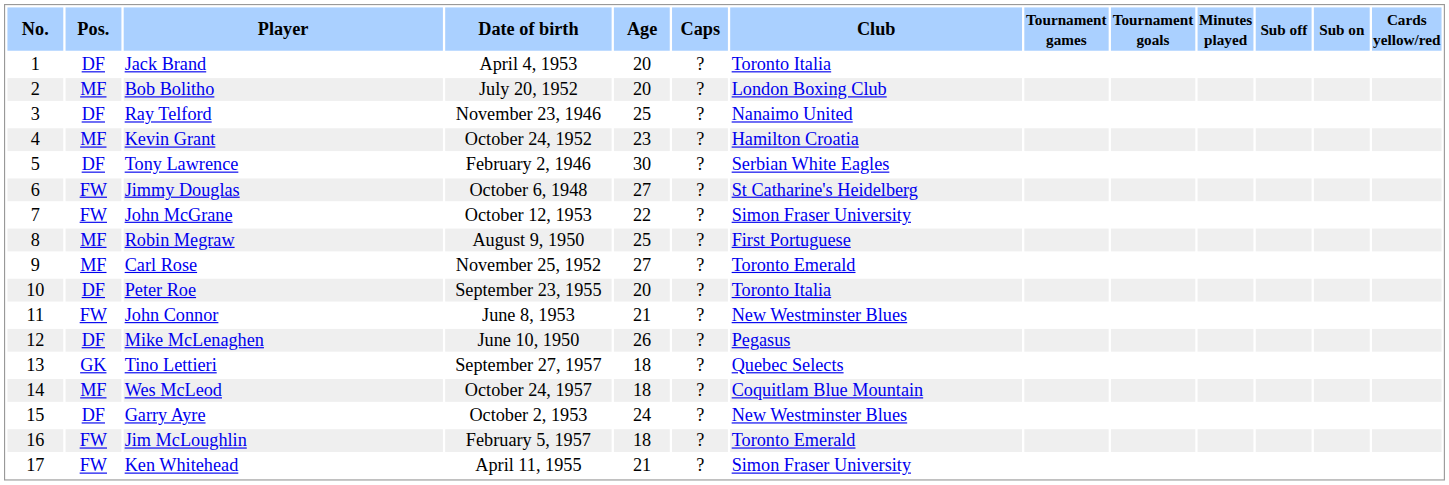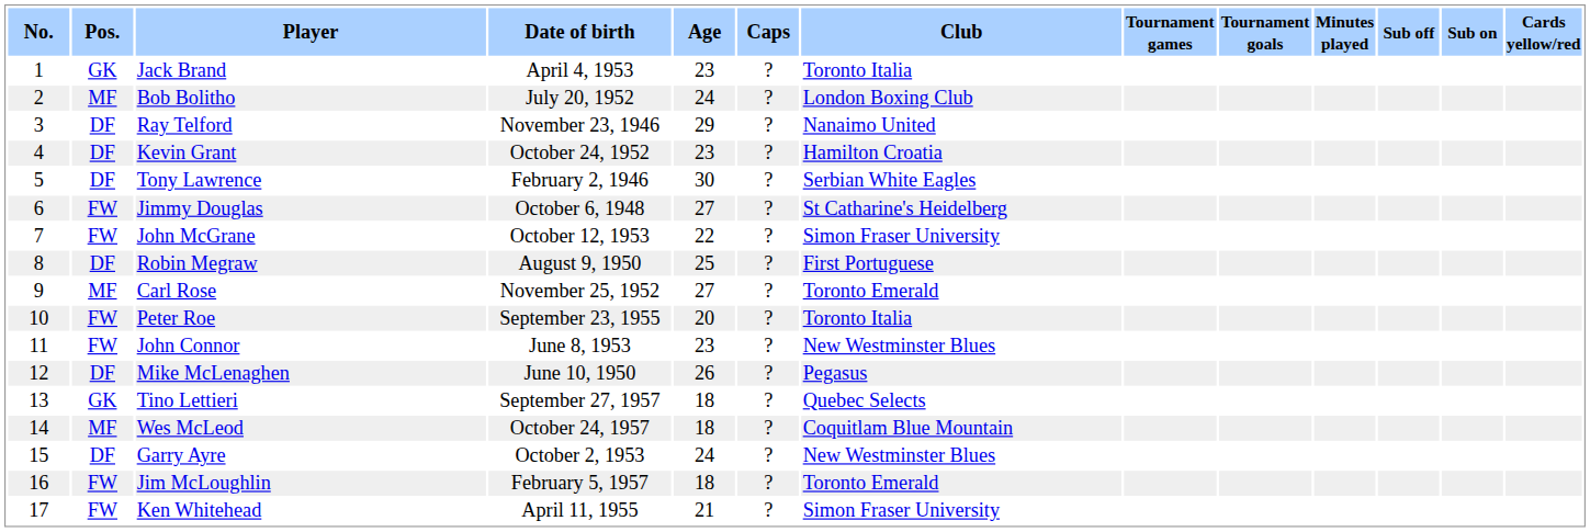Jack Brand | Pos.: DF -> GK
Jack Brand | Age: 20 -> 23
Bob Bolitho | Age: 20 -> 24
Ray Telford | Age: 25 -> 29
Kevin Grant | Pos.: MF -> DF
Robin Megraw | Pos.: MF -> DF
Peter Roe | Pos.: DF -> FW
John Connor | Age: 21 -> 23
